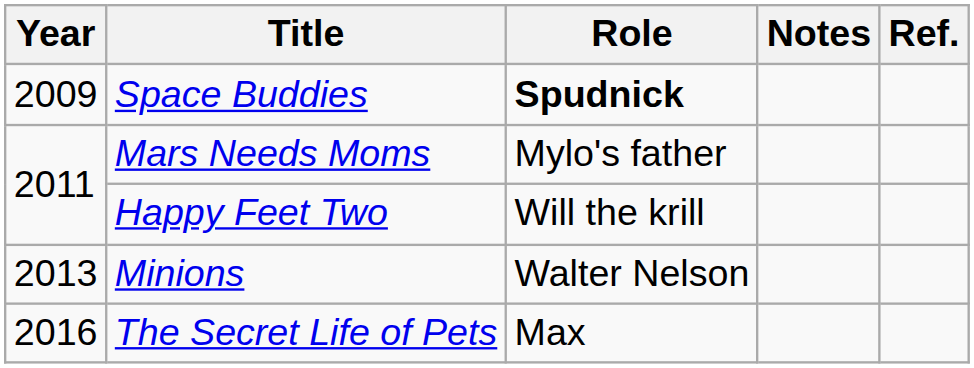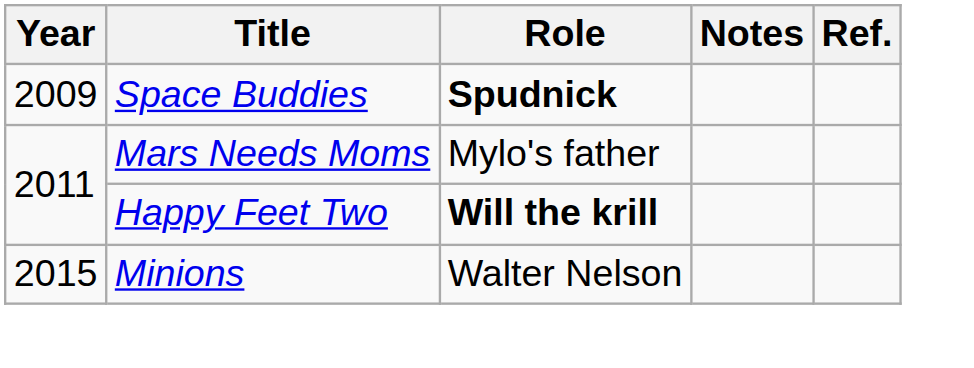Happy Feet Two | Role: normal -> bold
Minions | Year: 2013 -> 2015
- row: 2016 | The Secret Life of Pets | Max
